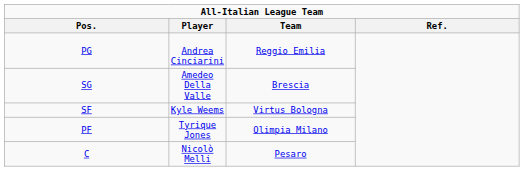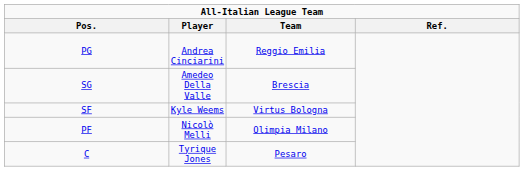PF | Player: Tyrique Jones -> Nicolò Melli
C | Player: Nicolò Melli -> Tyrique Jones
